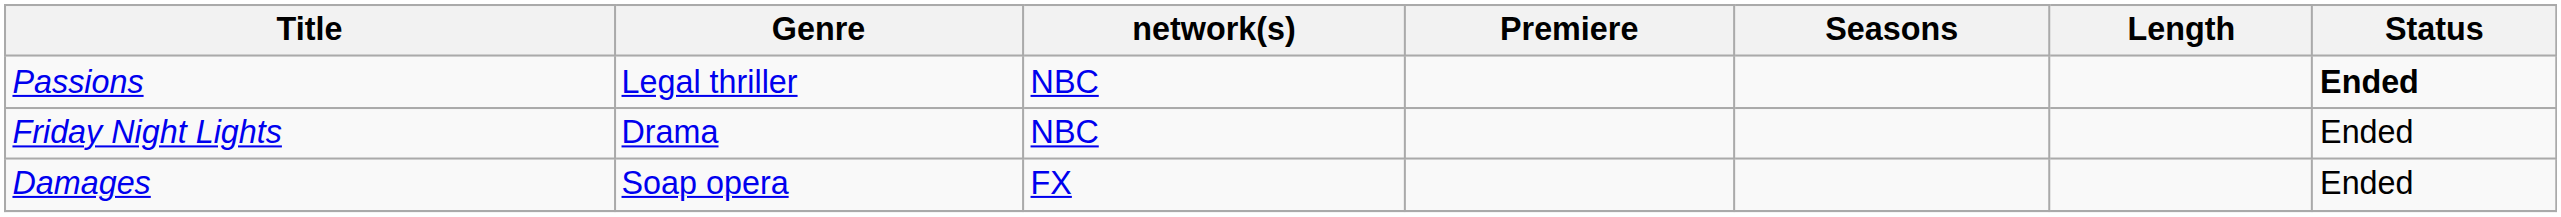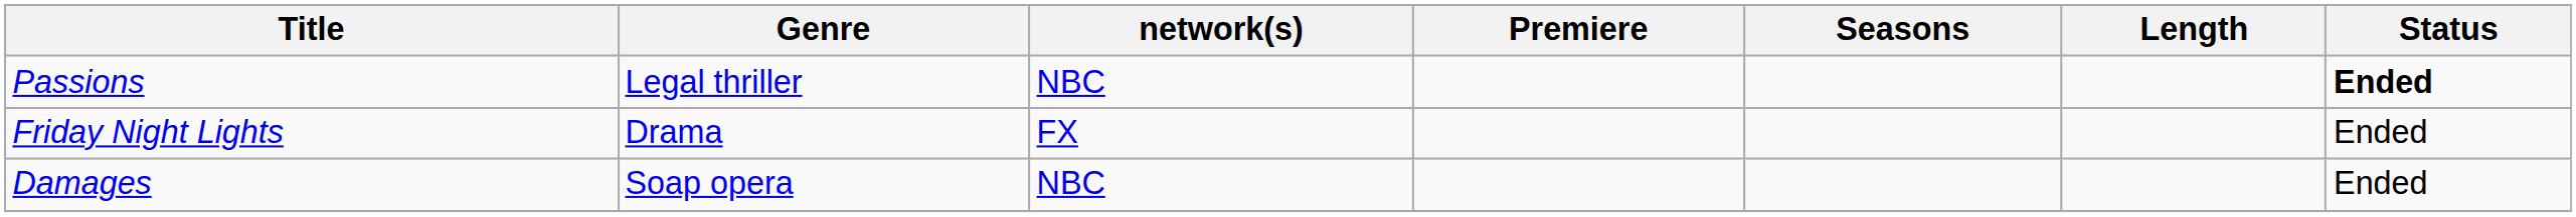Friday Night Lights | network(s): NBC -> FX
Damages | network(s): FX -> NBC
